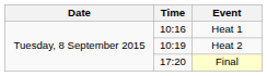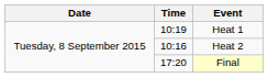Heat 1 | Time: 10:16 -> 10:19
Heat 2 | Time: 10:19 -> 10:16
